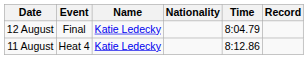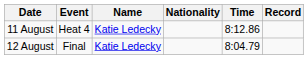rows swapped: 11 August <-> 12 August
